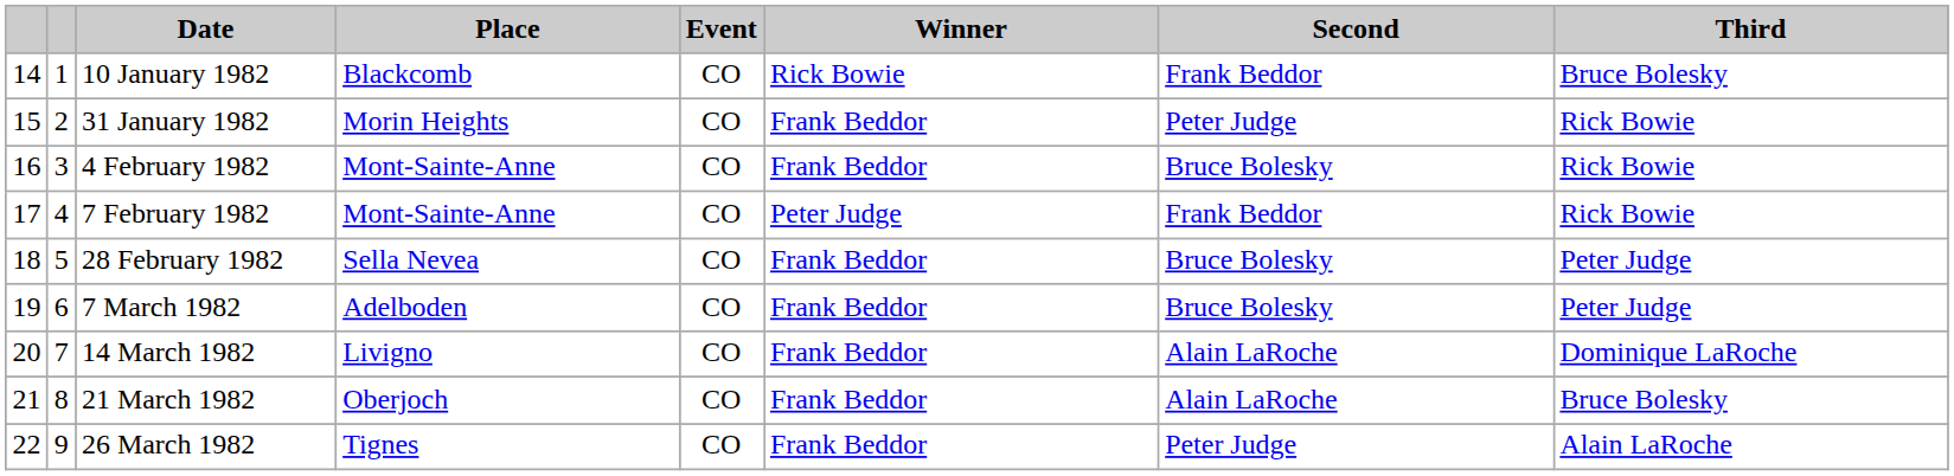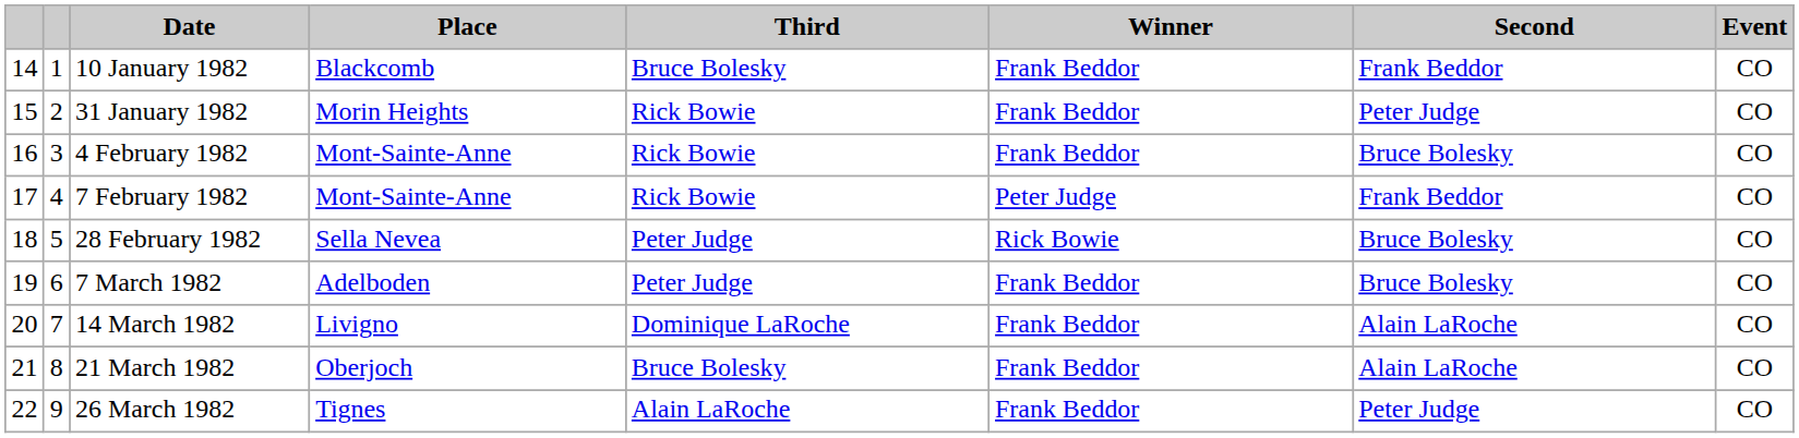columns swapped: Event <-> Third
10 January 1982 | Winner: Rick Bowie -> Frank Beddor
28 February 1982 | Winner: Frank Beddor -> Rick Bowie
